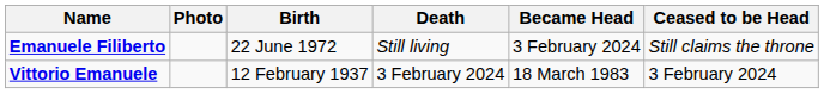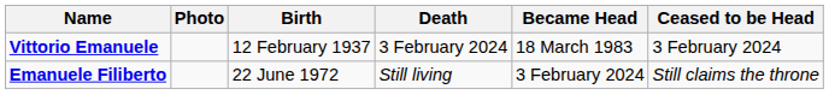rows swapped: Vittorio Emanuele <-> Emanuele Filiberto
